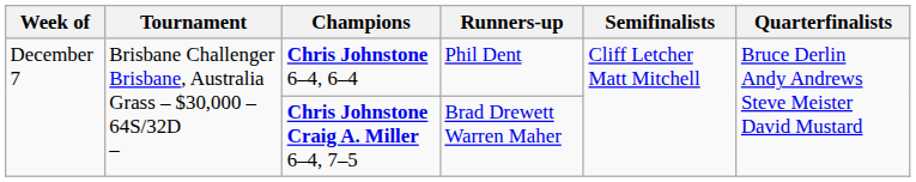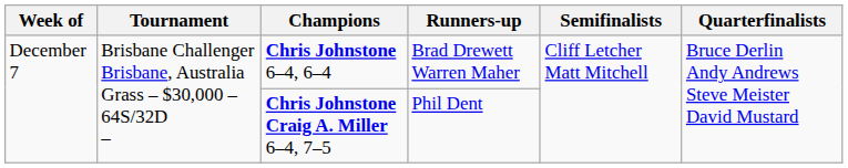Chris Johnstone 6–4, 6–4 | Runners-up: Phil Dent -> Brad Drewett Warren Maher
Chris Johnstone Craig A. Miller 6–4, 7–5 | Runners-up: Brad Drewett Warren Maher -> Phil Dent
